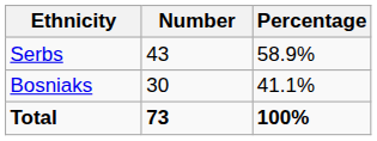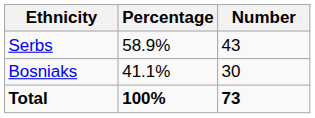columns swapped: Number <-> Percentage
